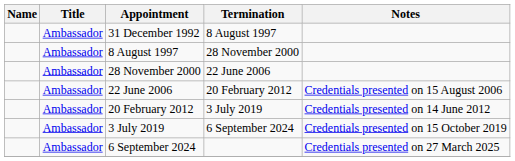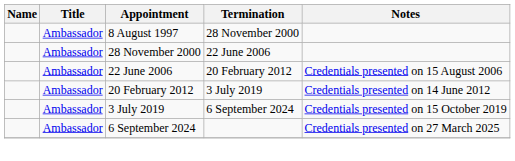- row: Ambassador | 31 December 1992 | 8 August 1997
